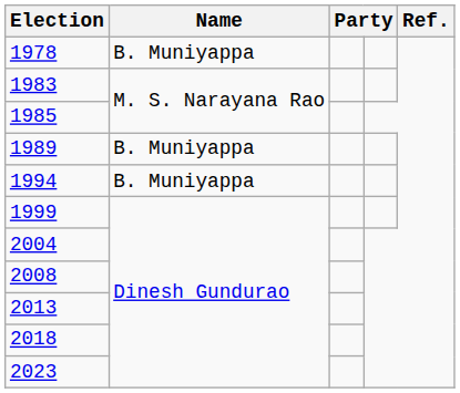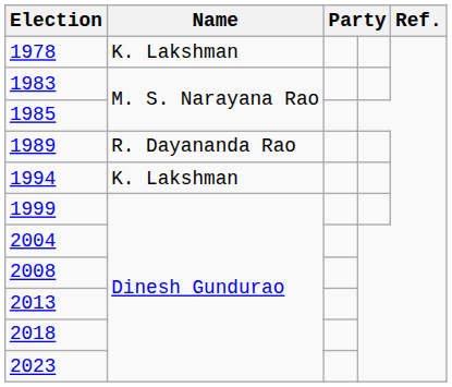1978 | Name: B. Muniyappa -> K. Lakshman
1989 | Name: B. Muniyappa -> R. Dayananda Rao
1994 | Name: B. Muniyappa -> K. Lakshman
